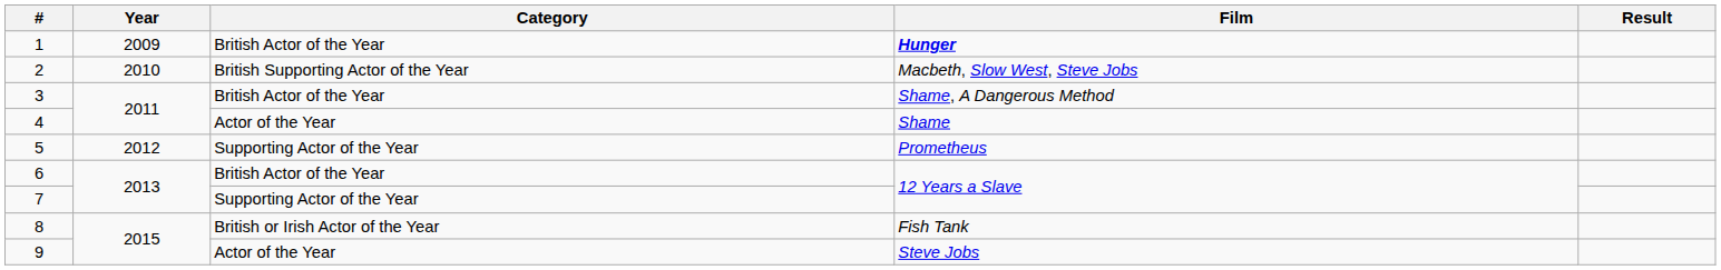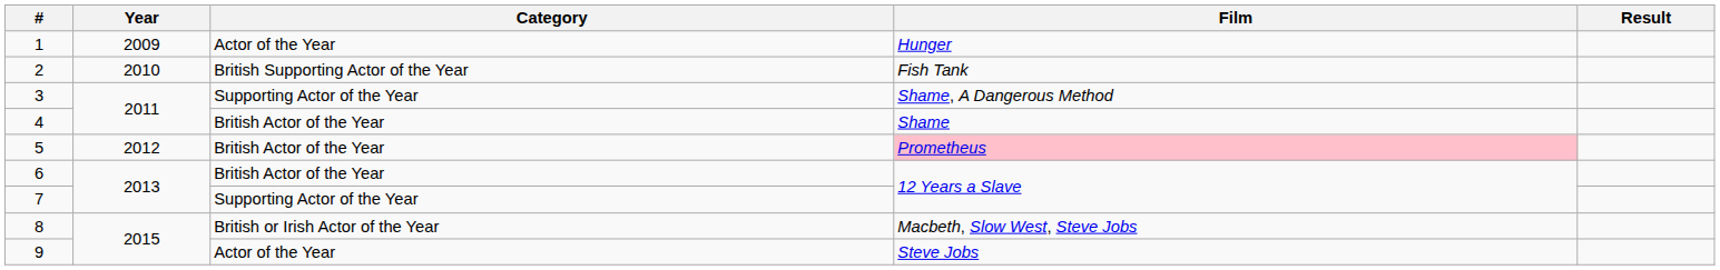1 | Category: British Actor of the Year -> Actor of the Year
1 | Film: bold -> normal
2 | Film: Macbeth, Slow West, Steve Jobs -> Fish Tank
3 | Category: British Actor of the Year -> Supporting Actor of the Year
4 | Category: Actor of the Year -> British Actor of the Year
5 | Category: Supporting Actor of the Year -> British Actor of the Year
5 | Film: no background -> pink background
8 | Film: Fish Tank -> Macbeth, Slow West, Steve Jobs
